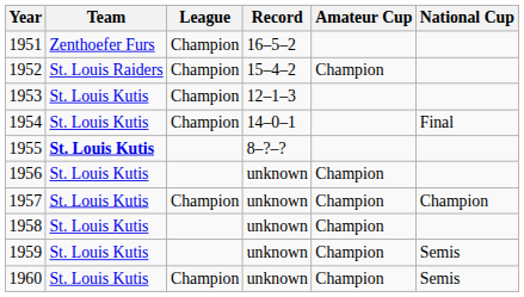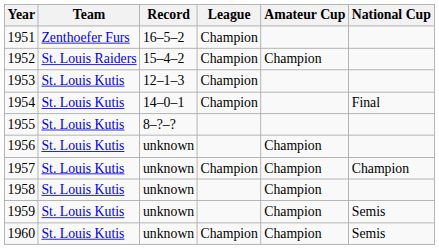columns swapped: Record <-> League
1955 | Team: bold -> normal
